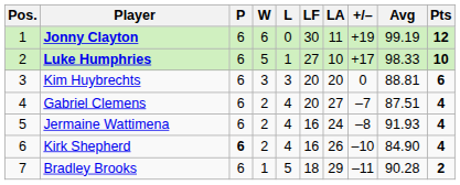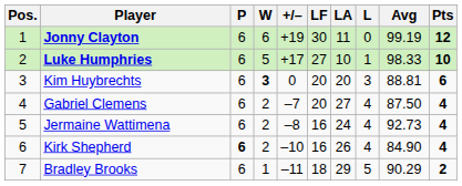columns swapped: L <-> +/–
Kim Huybrechts | W: normal -> bold
Gabriel Clemens | Avg: 87.51 -> 87.50
Jermaine Wattimena | Avg: 91.93 -> 92.73
Bradley Brooks | Avg: 90.28 -> 90.29
